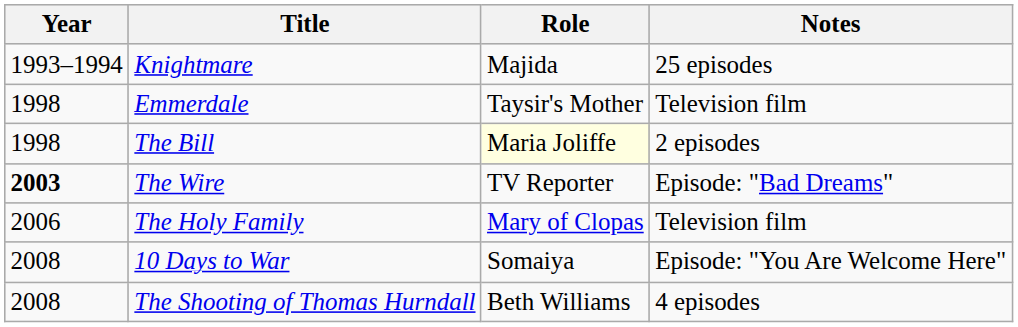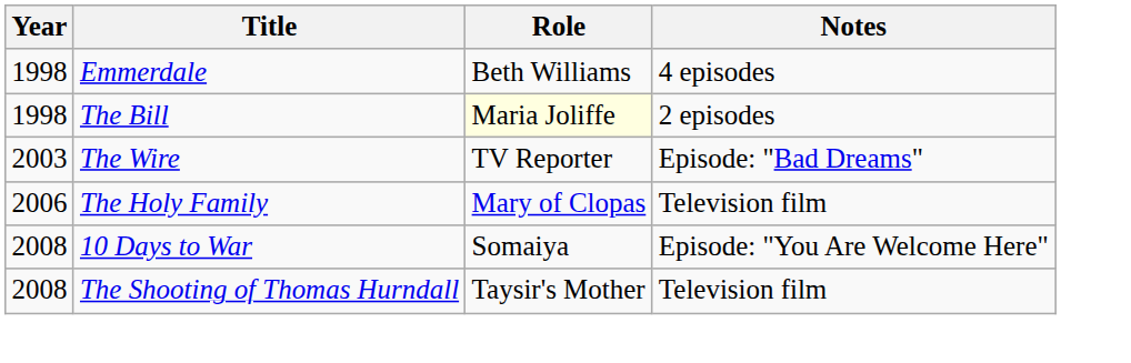- row: 1993–1994 | Knightmare | Majida | 25 episodes
Emmerdale | Role: Taysir's Mother -> Beth Williams
Emmerdale | Notes: Television film -> 4 episodes
The Wire | Year: bold -> normal
The Shooting of Thomas Hurndall | Role: Beth Williams -> Taysir's Mother
The Shooting of Thomas Hurndall | Notes: 4 episodes -> Television film
